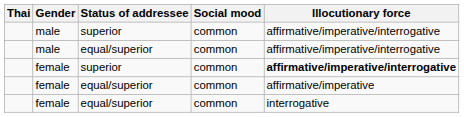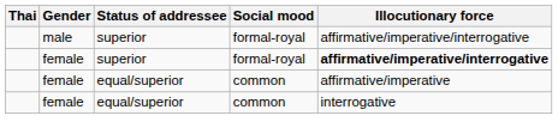male / superior | Social mood: common -> formal-royal
- row: male | equal/superior | common | affirmative/imperative/interrogative
female / superior | Social mood: common -> formal-royal
